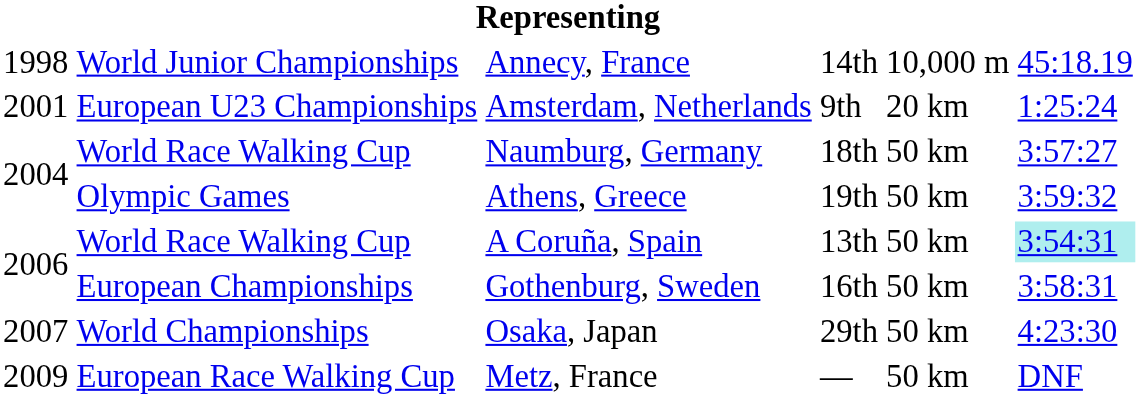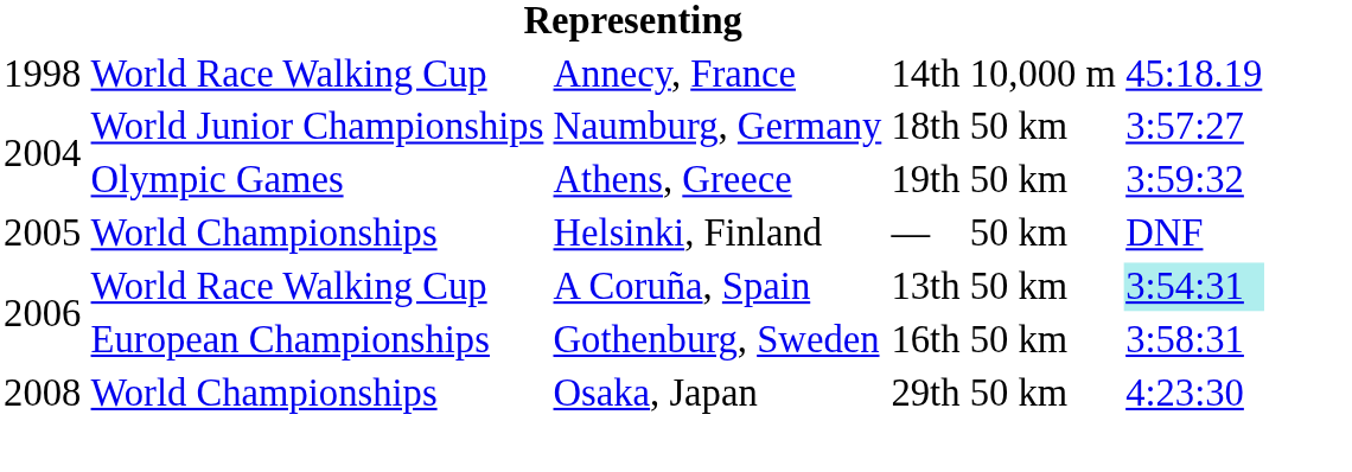Annecy, France | column 2: World Junior Championships -> World Race Walking Cup
- row: 2001 | European U23 Championships | Amsterdam, Netherlands | 9th | 20 km | 1:25:24
Naumburg, Germany | column 2: World Race Walking Cup -> World Junior Championships
+ row: 2005 | World Championships | Helsinki, Finland | — | 50 km | DNF
Osaka, Japan | column 1: 2007 -> 2008
- row: 2009 | European Race Walking Cup | Metz, France | — | 50 km | DNF
